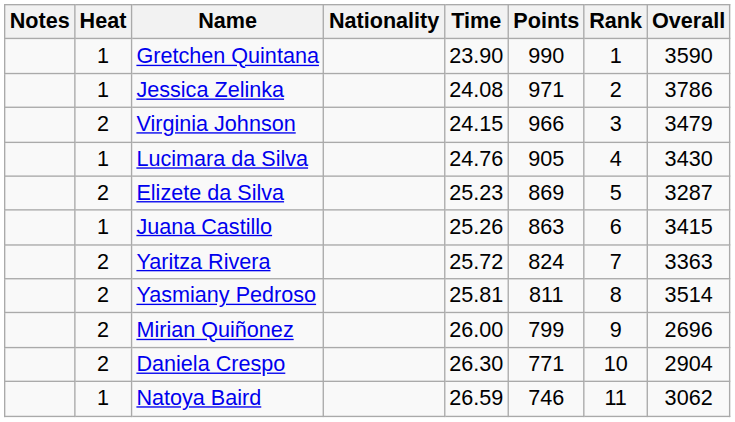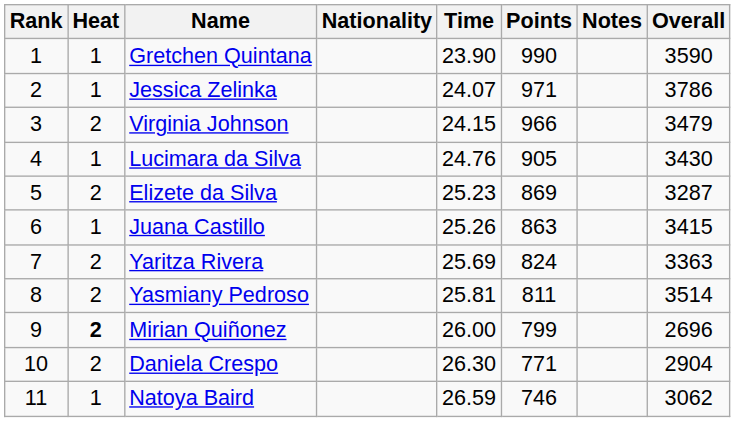columns swapped: Rank <-> Notes
Jessica Zelinka | Time: 24.08 -> 24.07
Yaritza Rivera | Time: 25.72 -> 25.69
Mirian Quiñonez | Heat: normal -> bold
